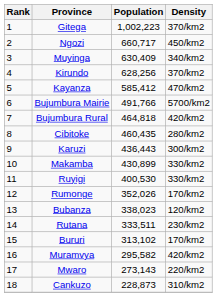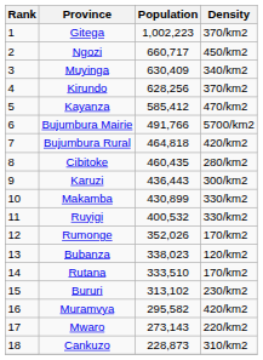Ruyigi | Population: 400,530 -> 400,532
Rutana | Population: 333,511 -> 333,510
Rutana | Density: 230/km2 -> 170/km2
Bururi | Density: 170/km2 -> 230/km2
